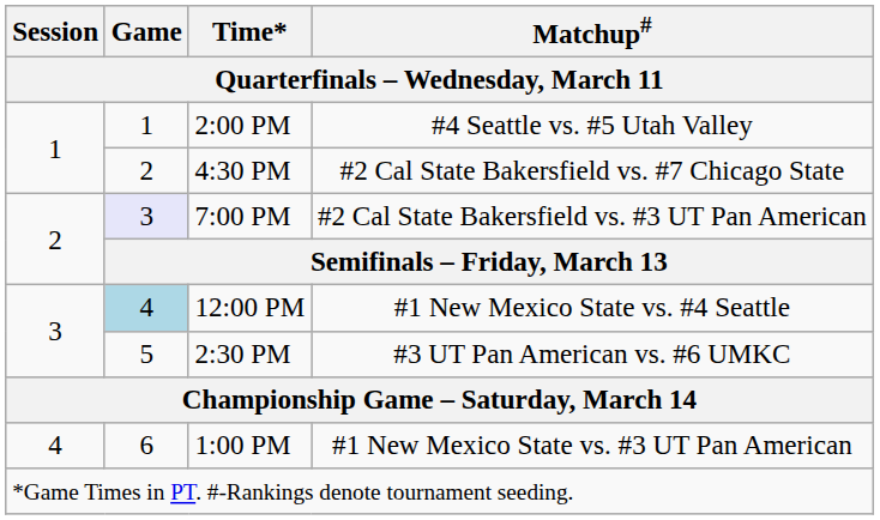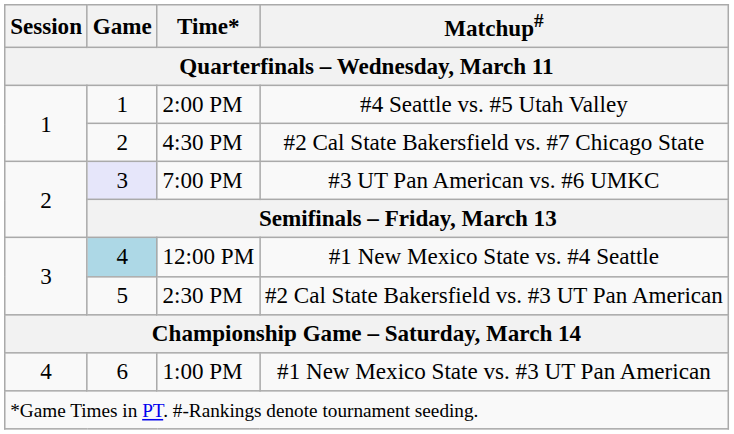7:00 PM | Matchup# / Quarterfinals – Wednesday, March 11: #2 Cal State Bakersfield vs. #3 UT Pan American -> #3 UT Pan American vs. #6 UMKC
2:30 PM | Matchup# / Quarterfinals – Wednesday, March 11: #3 UT Pan American vs. #6 UMKC -> #2 Cal State Bakersfield vs. #3 UT Pan American
